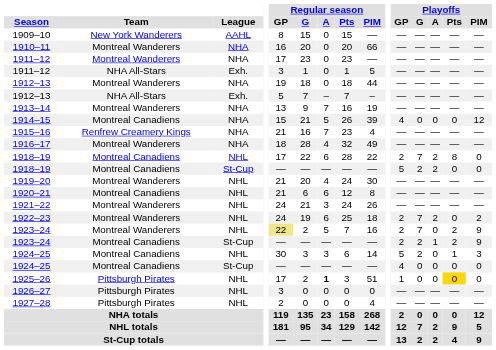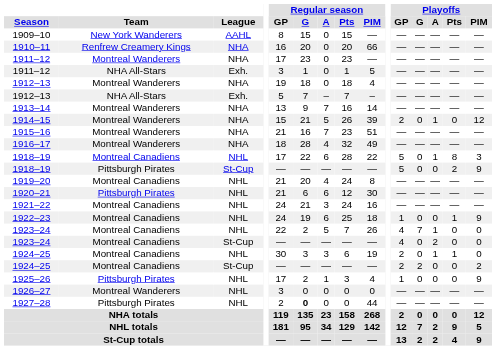1910–11 | Team: Montreal Wanderers -> Renfrew Creamery Kings
1912–13 / NHA | Regular season / PIM: 44 -> 4
1913–14 | Regular season / PIM: 19 -> 14
1914–15 | Team: Montreal Canadiens -> Montreal Wanderers
1914–15 | Playoffs / GP: 4 -> 2
1914–15 | Playoffs / A: 0 -> 1
1915–16 | Team: Renfrew Creamery Kings -> Montreal Wanderers
1915–16 | Regular season / PIM: 4 -> 51
1918–19 / NHL | Playoffs / GP: 2 -> 5
1918–19 / NHL | Playoffs / G: 7 -> 0
1918–19 / NHL | Playoffs / A: 2 -> 1
1918–19 / NHL | Playoffs / PIM: 0 -> 3
1918–19 / St-Cup | Team: Montreal Canadiens -> Pittsburgh Pirates
1918–19 / St-Cup | Playoffs / G: 2 -> 0
1918–19 / St-Cup | Playoffs / A: 2 -> 0
1918–19 / St-Cup | Playoffs / Pts: 0 -> 2
1918–19 / St-Cup | Playoffs / PIM: 0 -> 9
1919–20 | Team: Montreal Wanderers -> Montreal Canadiens
1919–20 | Regular season / PIM: 30 -> 8
1920–21 | Team: Montreal Canadiens -> Pittsburgh Pirates
1920–21 | Regular season / PIM: 8 -> 30
1921–22 | Team: Montreal Wanderers -> Montreal Canadiens
1921–22 | Regular season / PIM: 26 -> 16
1922–23 | Team: Montreal Wanderers -> Montreal Canadiens
1922–23 | Playoffs / GP: 2 -> 1
1922–23 | Playoffs / G: 7 -> 0
1922–23 | Playoffs / A: 2 -> 0
1922–23 | Playoffs / Pts: 0 -> 1
1922–23 | Playoffs / PIM: 2 -> 9
1923–24 / NHL | Team: Montreal Wanderers -> Montreal Canadiens
1923–24 / NHL | Regular season / GP: khaki background -> no background
1923–24 / NHL | Regular season / PIM: 16 -> 26
1923–24 / NHL | Playoffs / GP: 2 -> 4
1923–24 / NHL | Playoffs / A: 0 -> 1
1923–24 / NHL | Playoffs / Pts: 2 -> 0
1923–24 / NHL | Playoffs / PIM: 9 -> 0
1923–24 / St-Cup | Playoffs / GP: 2 -> 4
1923–24 / St-Cup | Playoffs / G: 2 -> 0
1923–24 / St-Cup | Playoffs / A: 1 -> 2
1923–24 / St-Cup | Playoffs / Pts: 2 -> 0
1923–24 / St-Cup | Playoffs / PIM: 9 -> 0
1924–25 / NHL | Regular season / PIM: 14 -> 19
1924–25 / NHL | Playoffs / GP: 5 -> 2
1924–25 / NHL | Playoffs / G: 2 -> 0
1924–25 / NHL | Playoffs / A: 0 -> 1
1924–25 / NHL | Playoffs / PIM: 3 -> 0
1924–25 / St-Cup | Playoffs / GP: 4 -> 2
1924–25 / St-Cup | Playoffs / G: 0 -> 2
1924–25 / St-Cup | Playoffs / PIM: 0 -> 2
1925–26 | Regular season / A: bold -> normal
1925–26 | Regular season / PIM: 51 -> 4
1925–26 | Playoffs / Pts: gold background -> no background
1925–26 | Playoffs / PIM: 0 -> 9
1926–27 | Team: Pittsburgh Pirates -> Montreal Wanderers
1927–28 | Regular season / G: normal -> bold
1927–28 | Regular season / PIM: 4 -> 44
